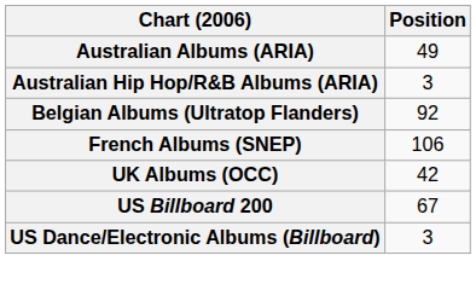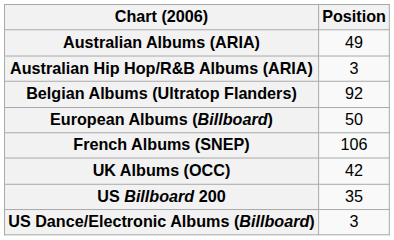+ row: European Albums (Billboard) | 50
US Billboard 200 | Position: 67 -> 35
